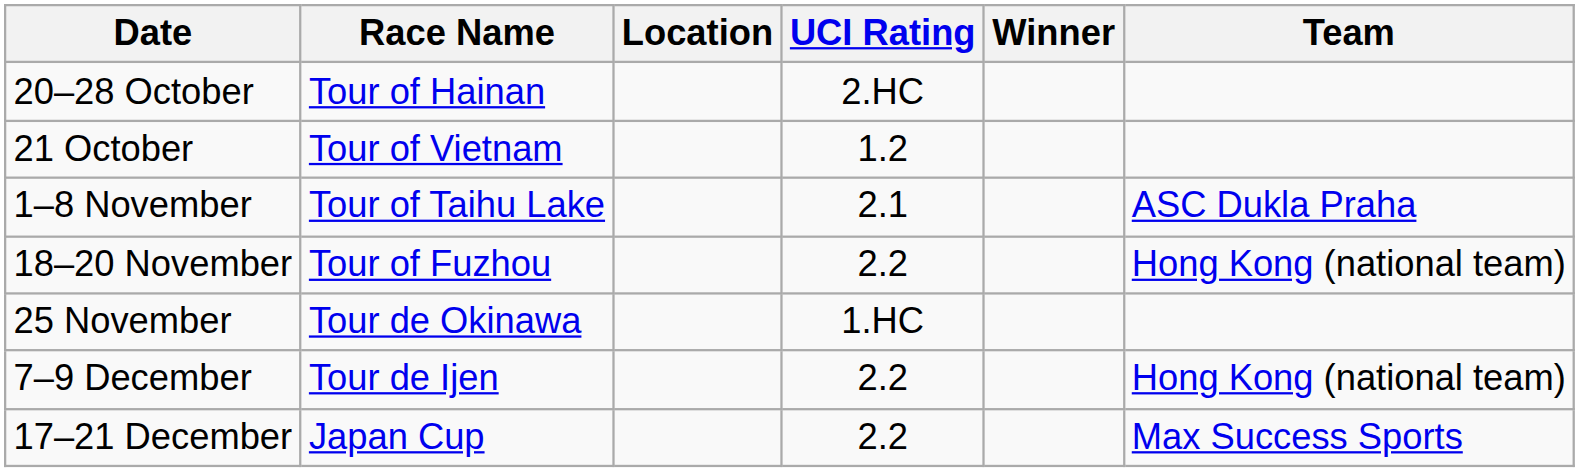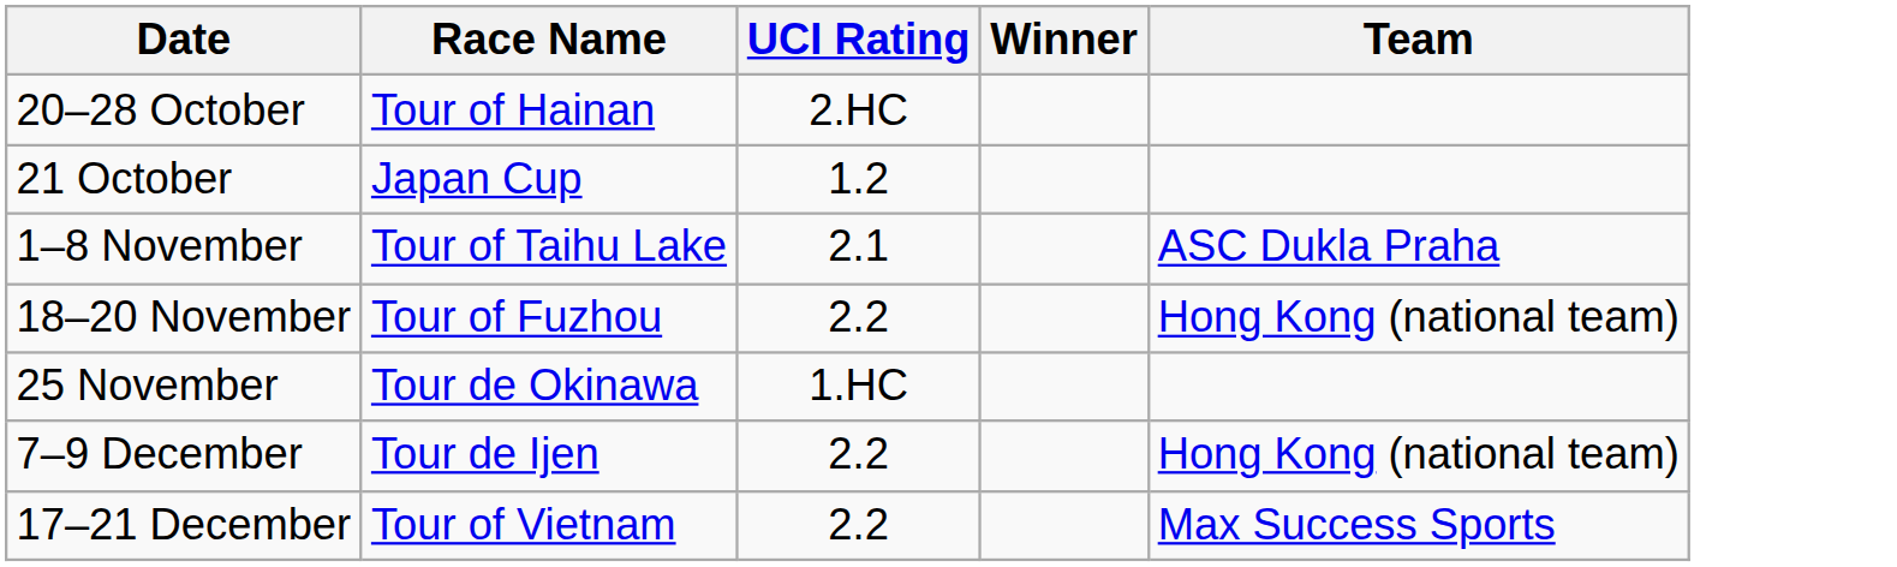- column: Location
21 October | Race Name: Tour of Vietnam -> Japan Cup
17–21 December | Race Name: Japan Cup -> Tour of Vietnam
